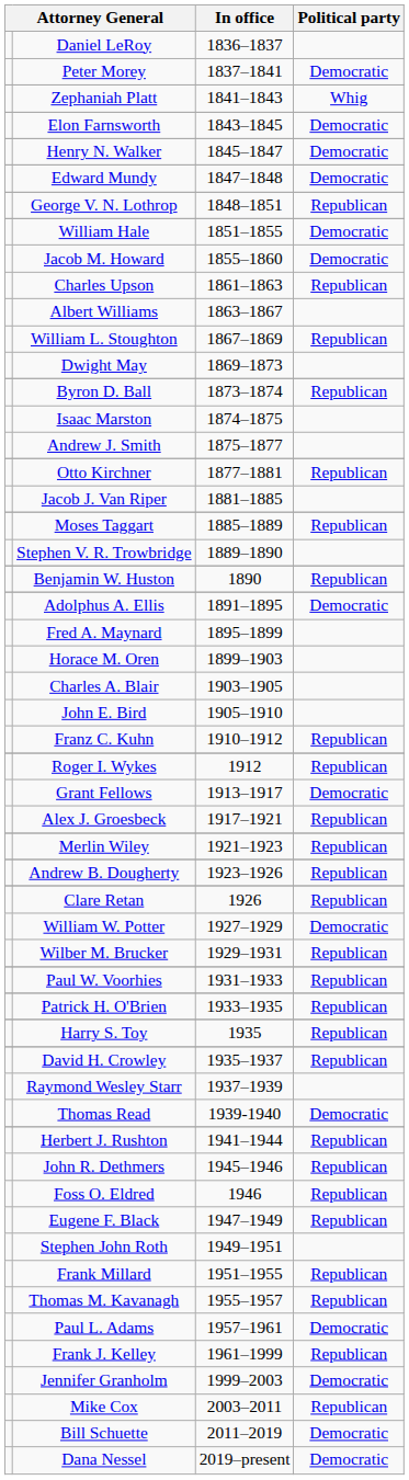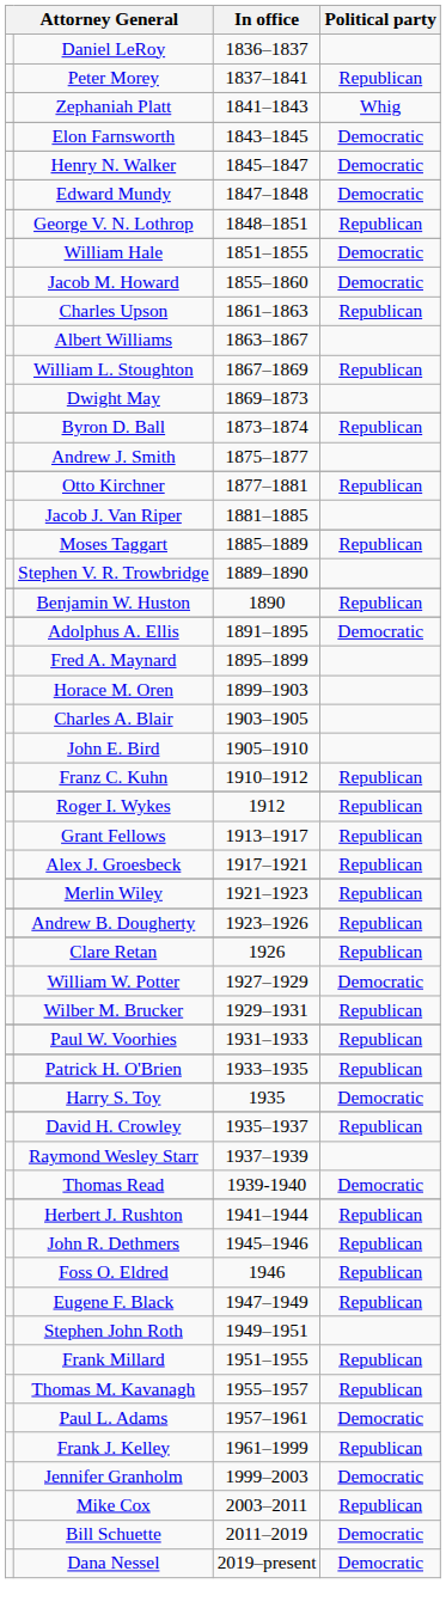Peter Morey | Political party: Democratic -> Republican
- row: Isaac Marston | 1874–1875
Grant Fellows | Political party: Democratic -> Republican
Harry S. Toy | Political party: Republican -> Democratic
